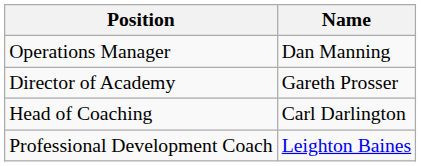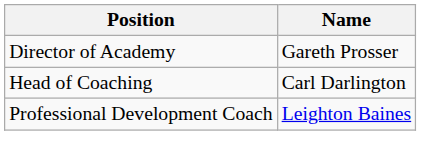- row: Operations Manager | Dan Manning
